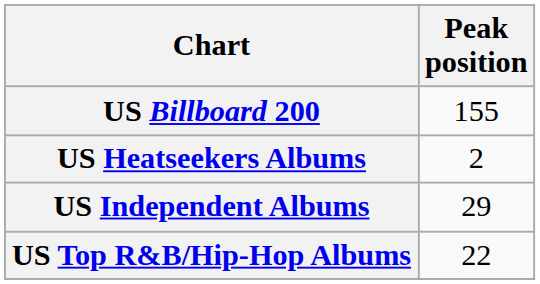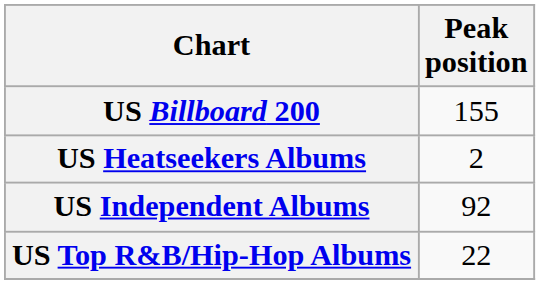US Independent Albums | Peak position: 29 -> 92
